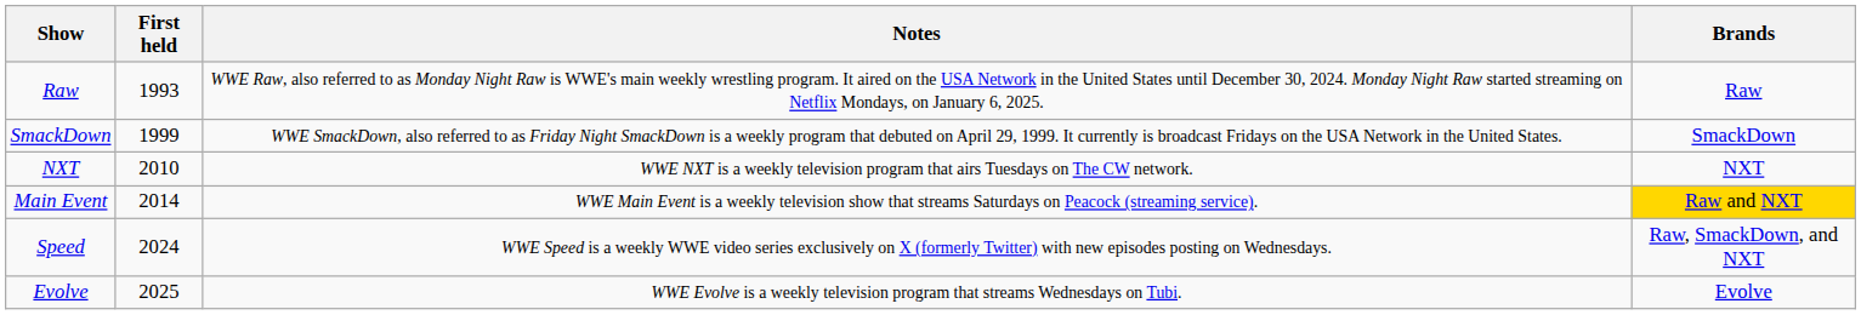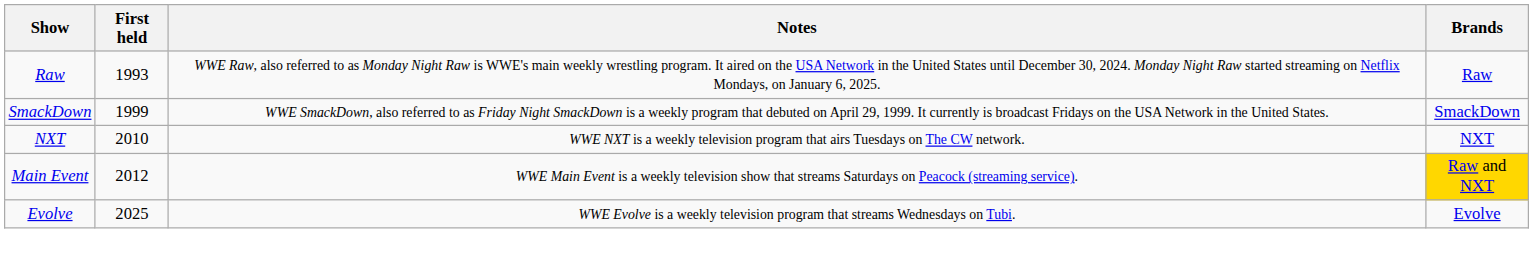Main Event | First held: 2014 -> 2012
- row: Speed | 2024 | WWE Speed is a weekly WWE video series exclusively on X (formerly Twitter) with new episodes posting on Wednesdays. | Raw, SmackDown, and NXT
